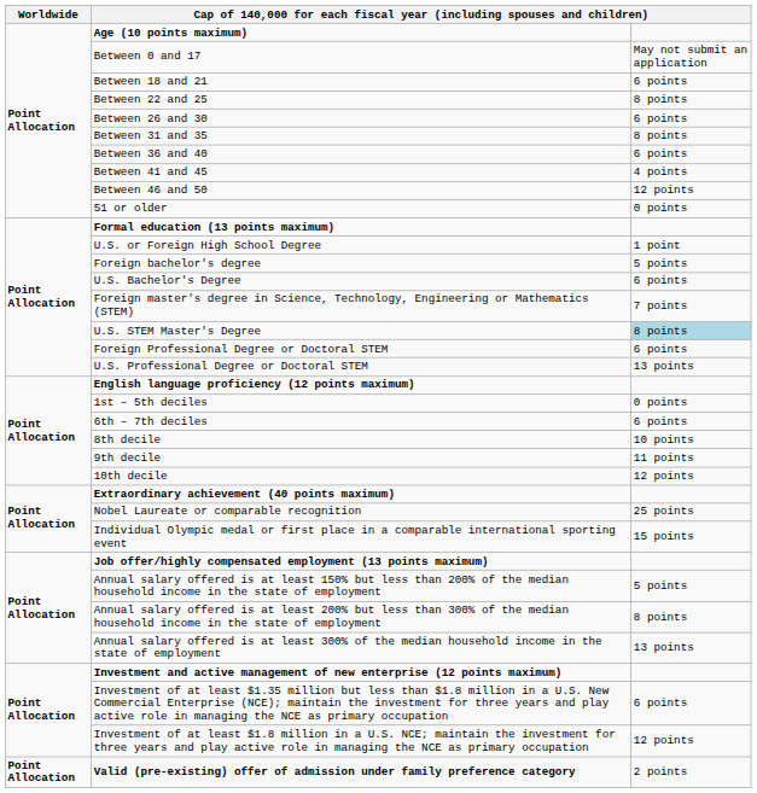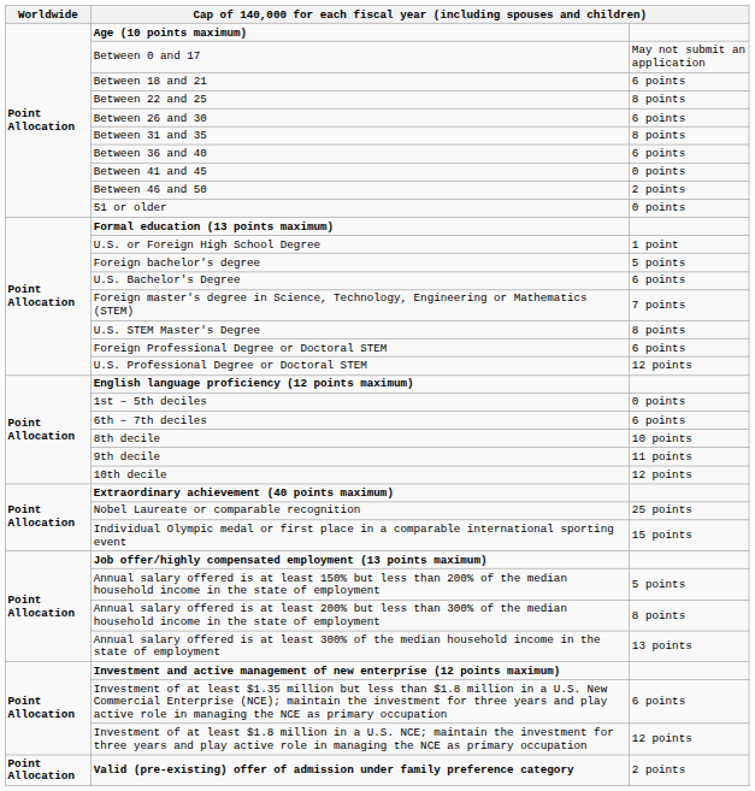Between 41 and 45 | column 3: 4 points -> 0 points
Between 46 and 50 | column 3: 12 points -> 2 points
U.S. STEM Master's Degree | column 3: lightblue background -> no background
U.S. Professional Degree or Doctoral STEM | column 3: 13 points -> 12 points
